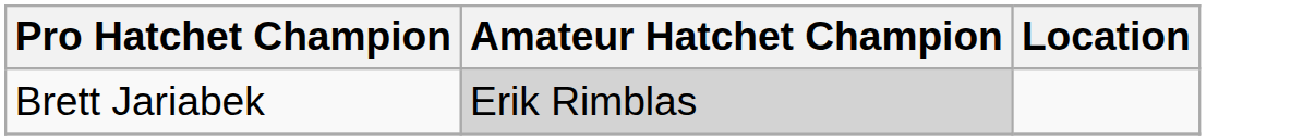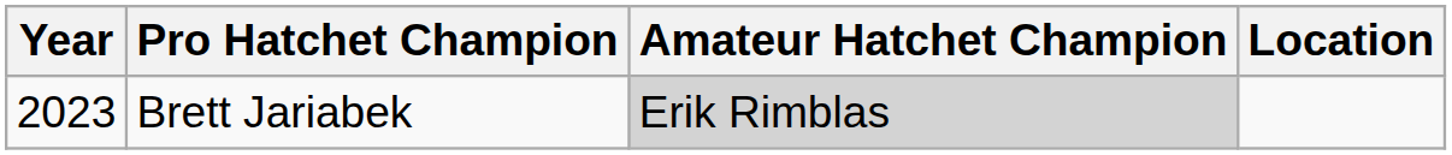+ column: Year | 2023
